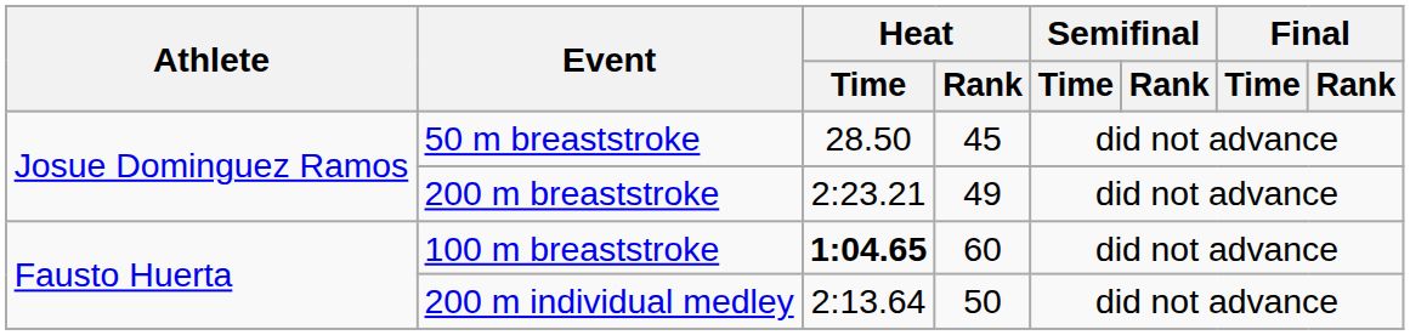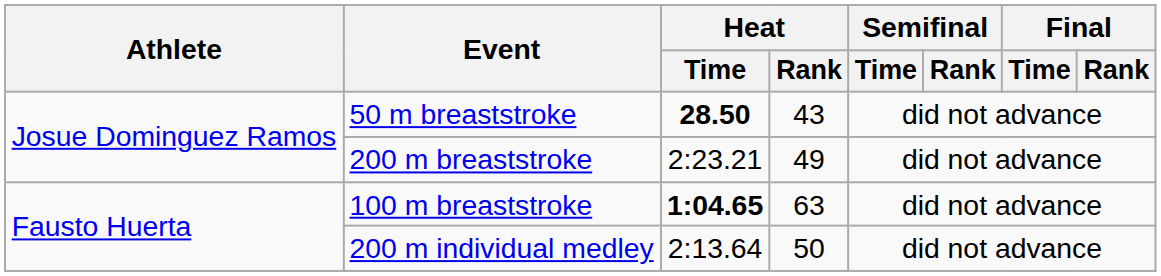50 m breaststroke | Heat / Time: normal -> bold
50 m breaststroke | Heat / Rank: 45 -> 43
100 m breaststroke | Heat / Rank: 60 -> 63
